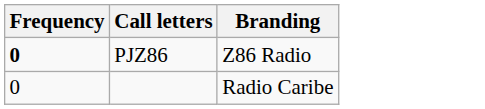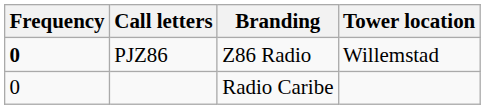+ column: Tower location | Willemstad
